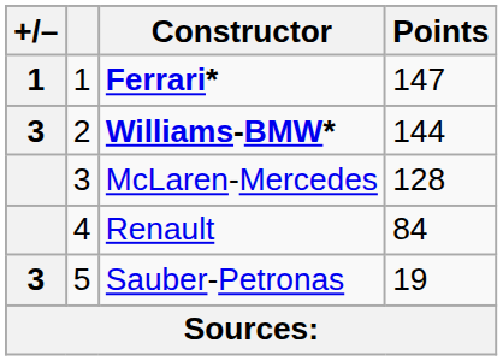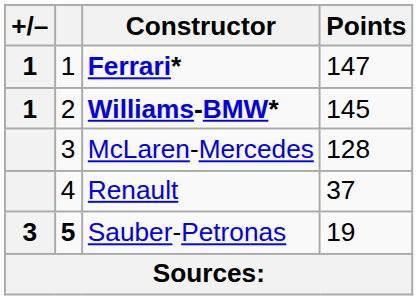Williams-BMW* | +/–: 3 -> 1
Williams-BMW* | Points: 144 -> 145
Renault | Points: 84 -> 37
Sauber-Petronas | column 2: normal -> bold
